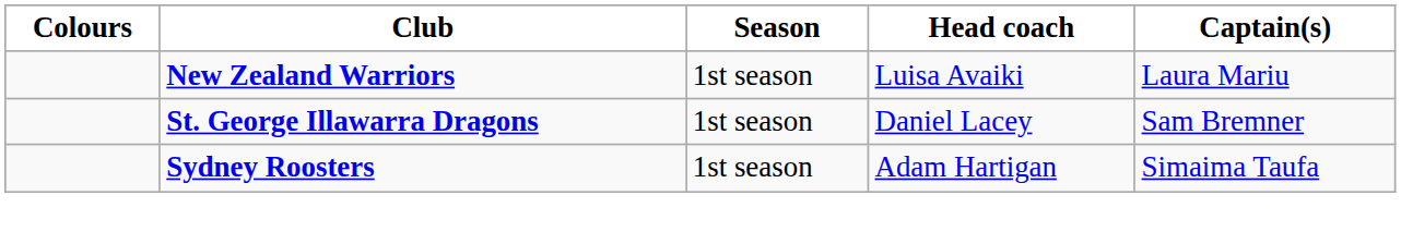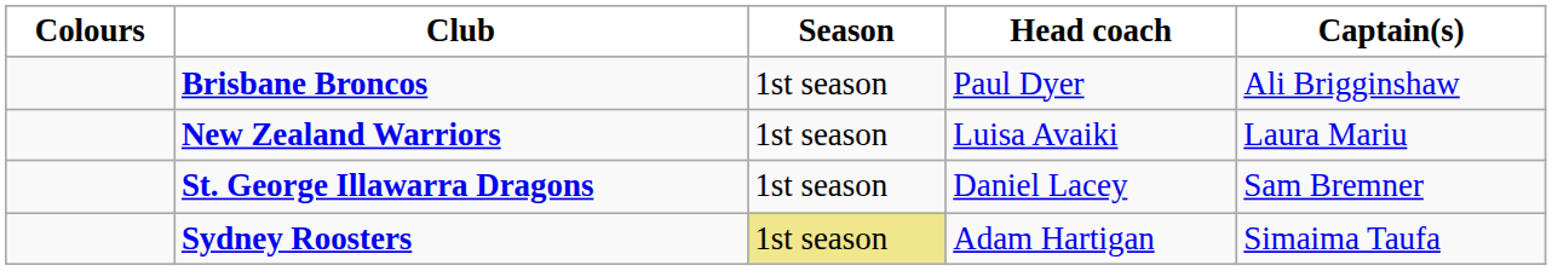+ row: Brisbane Broncos | 1st season | Paul Dyer | Ali Brigginshaw
Sydney Roosters | Season: no background -> khaki background
